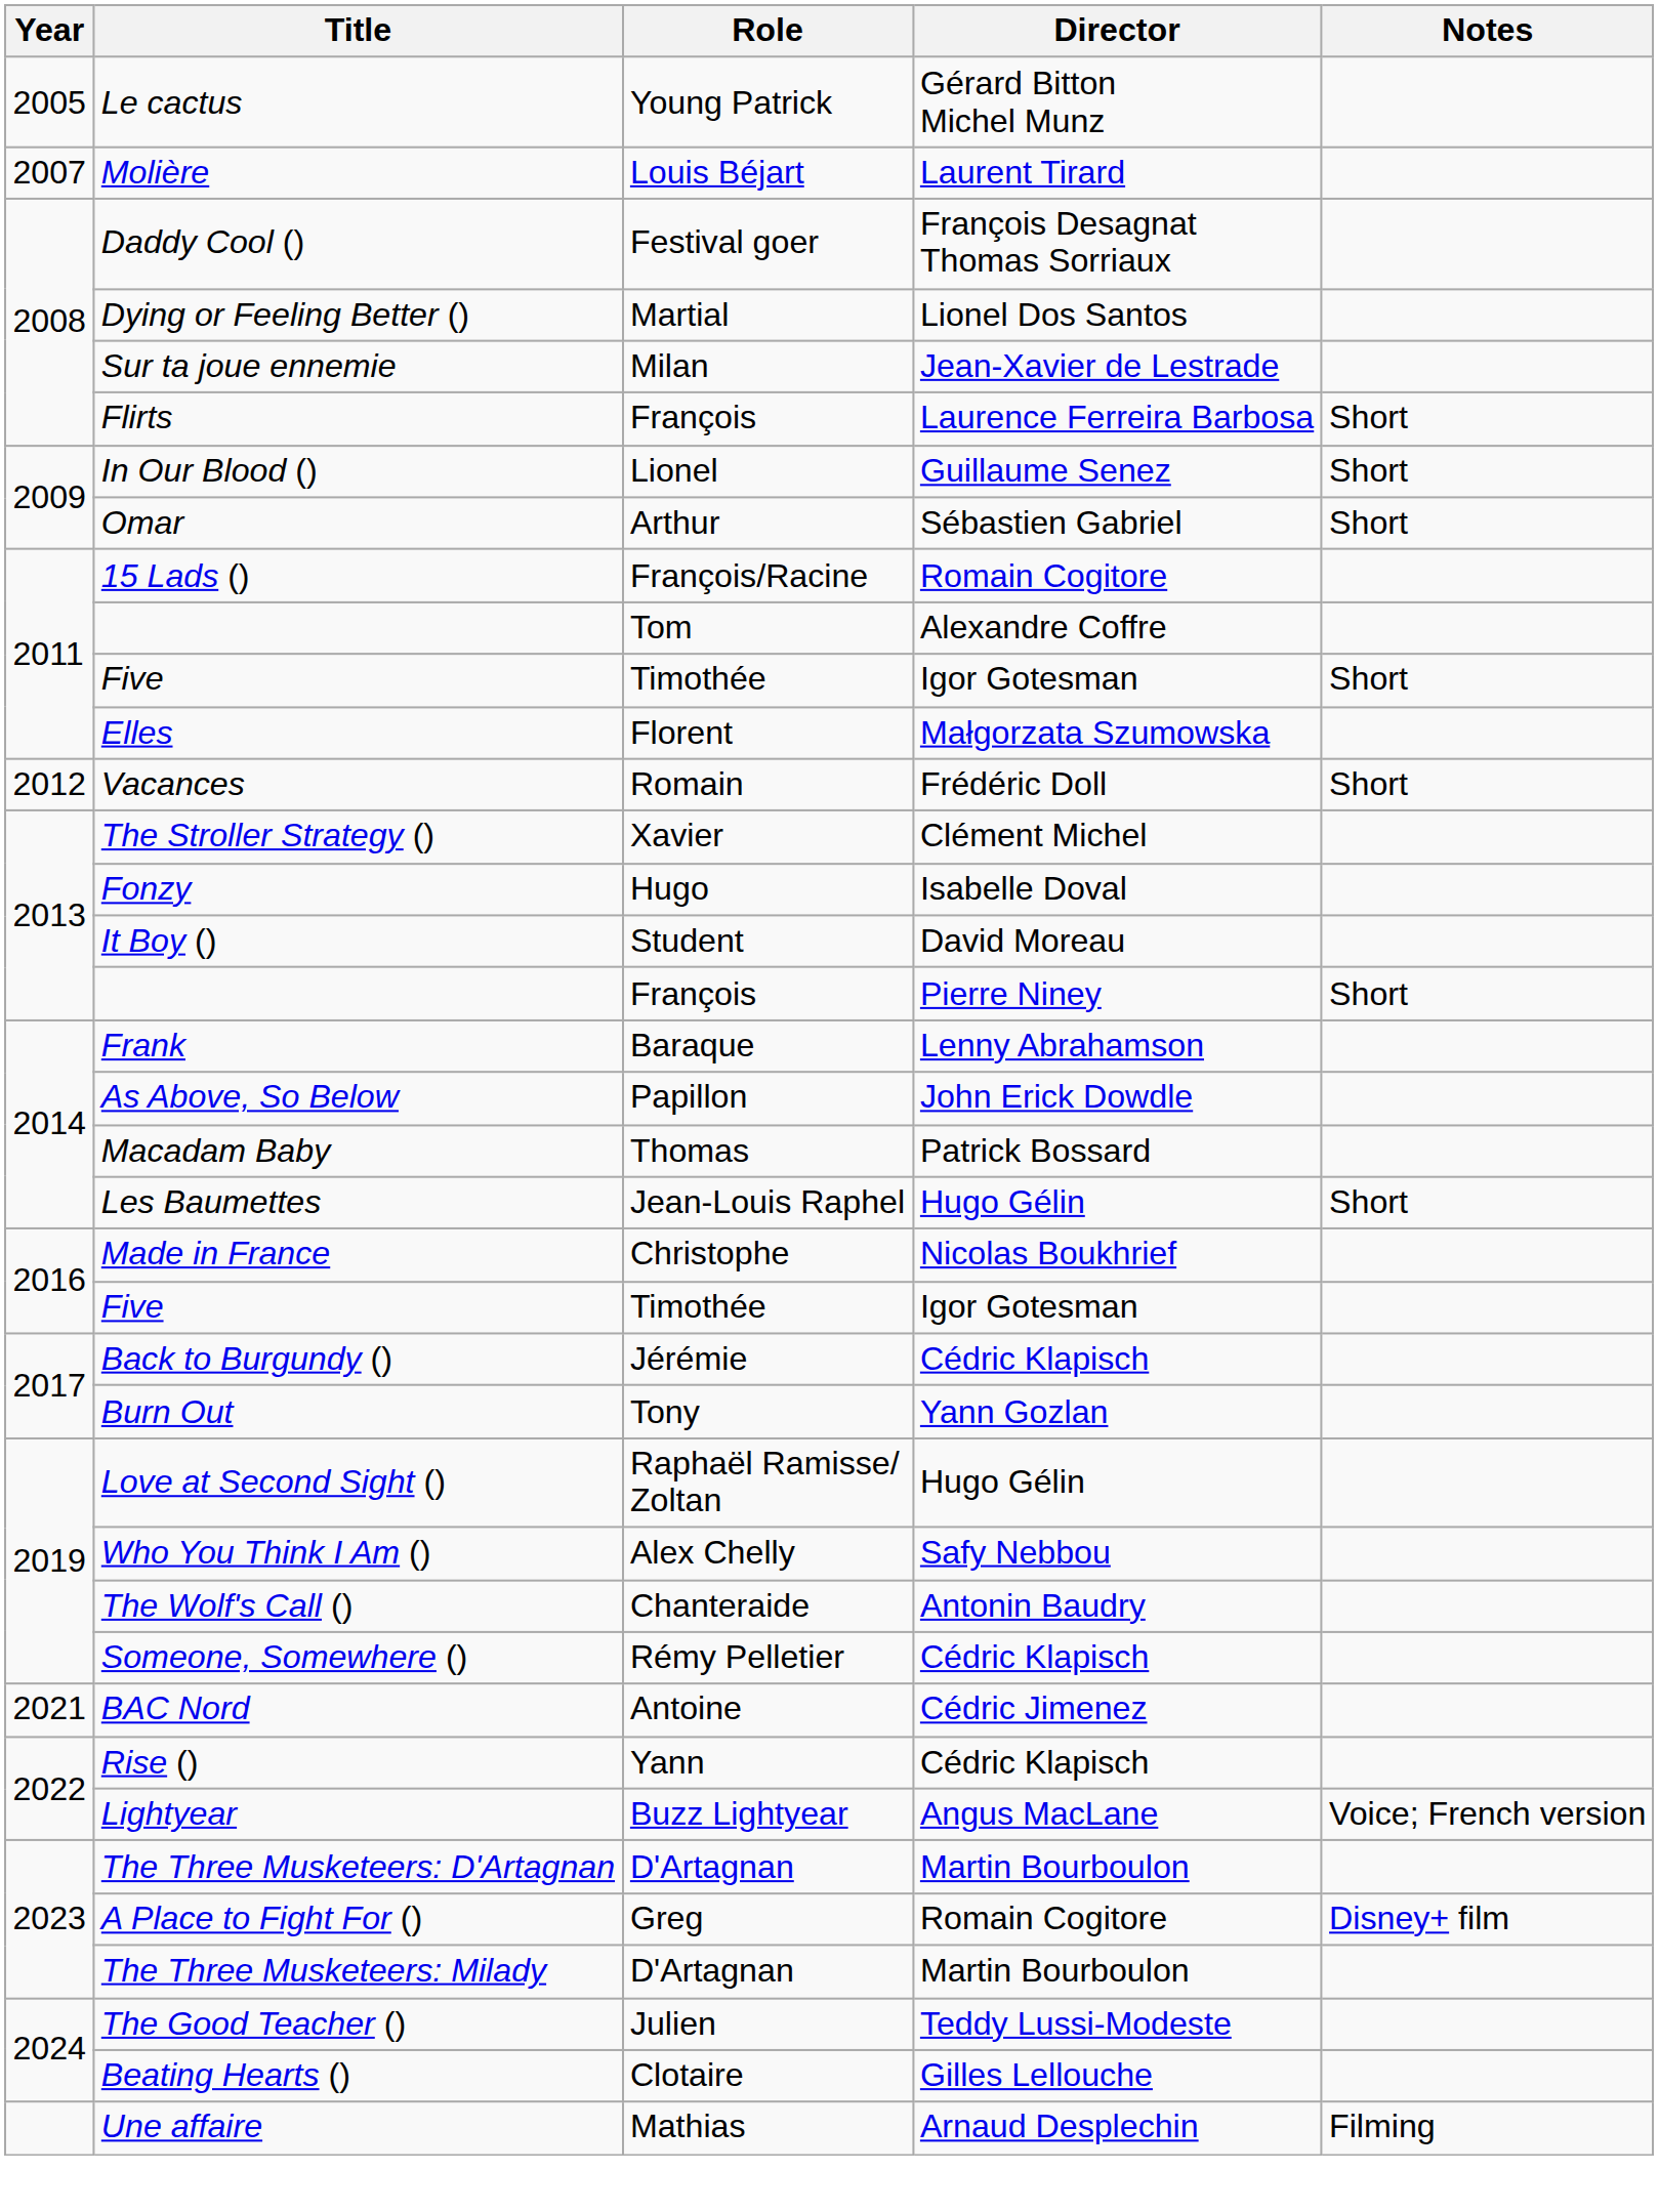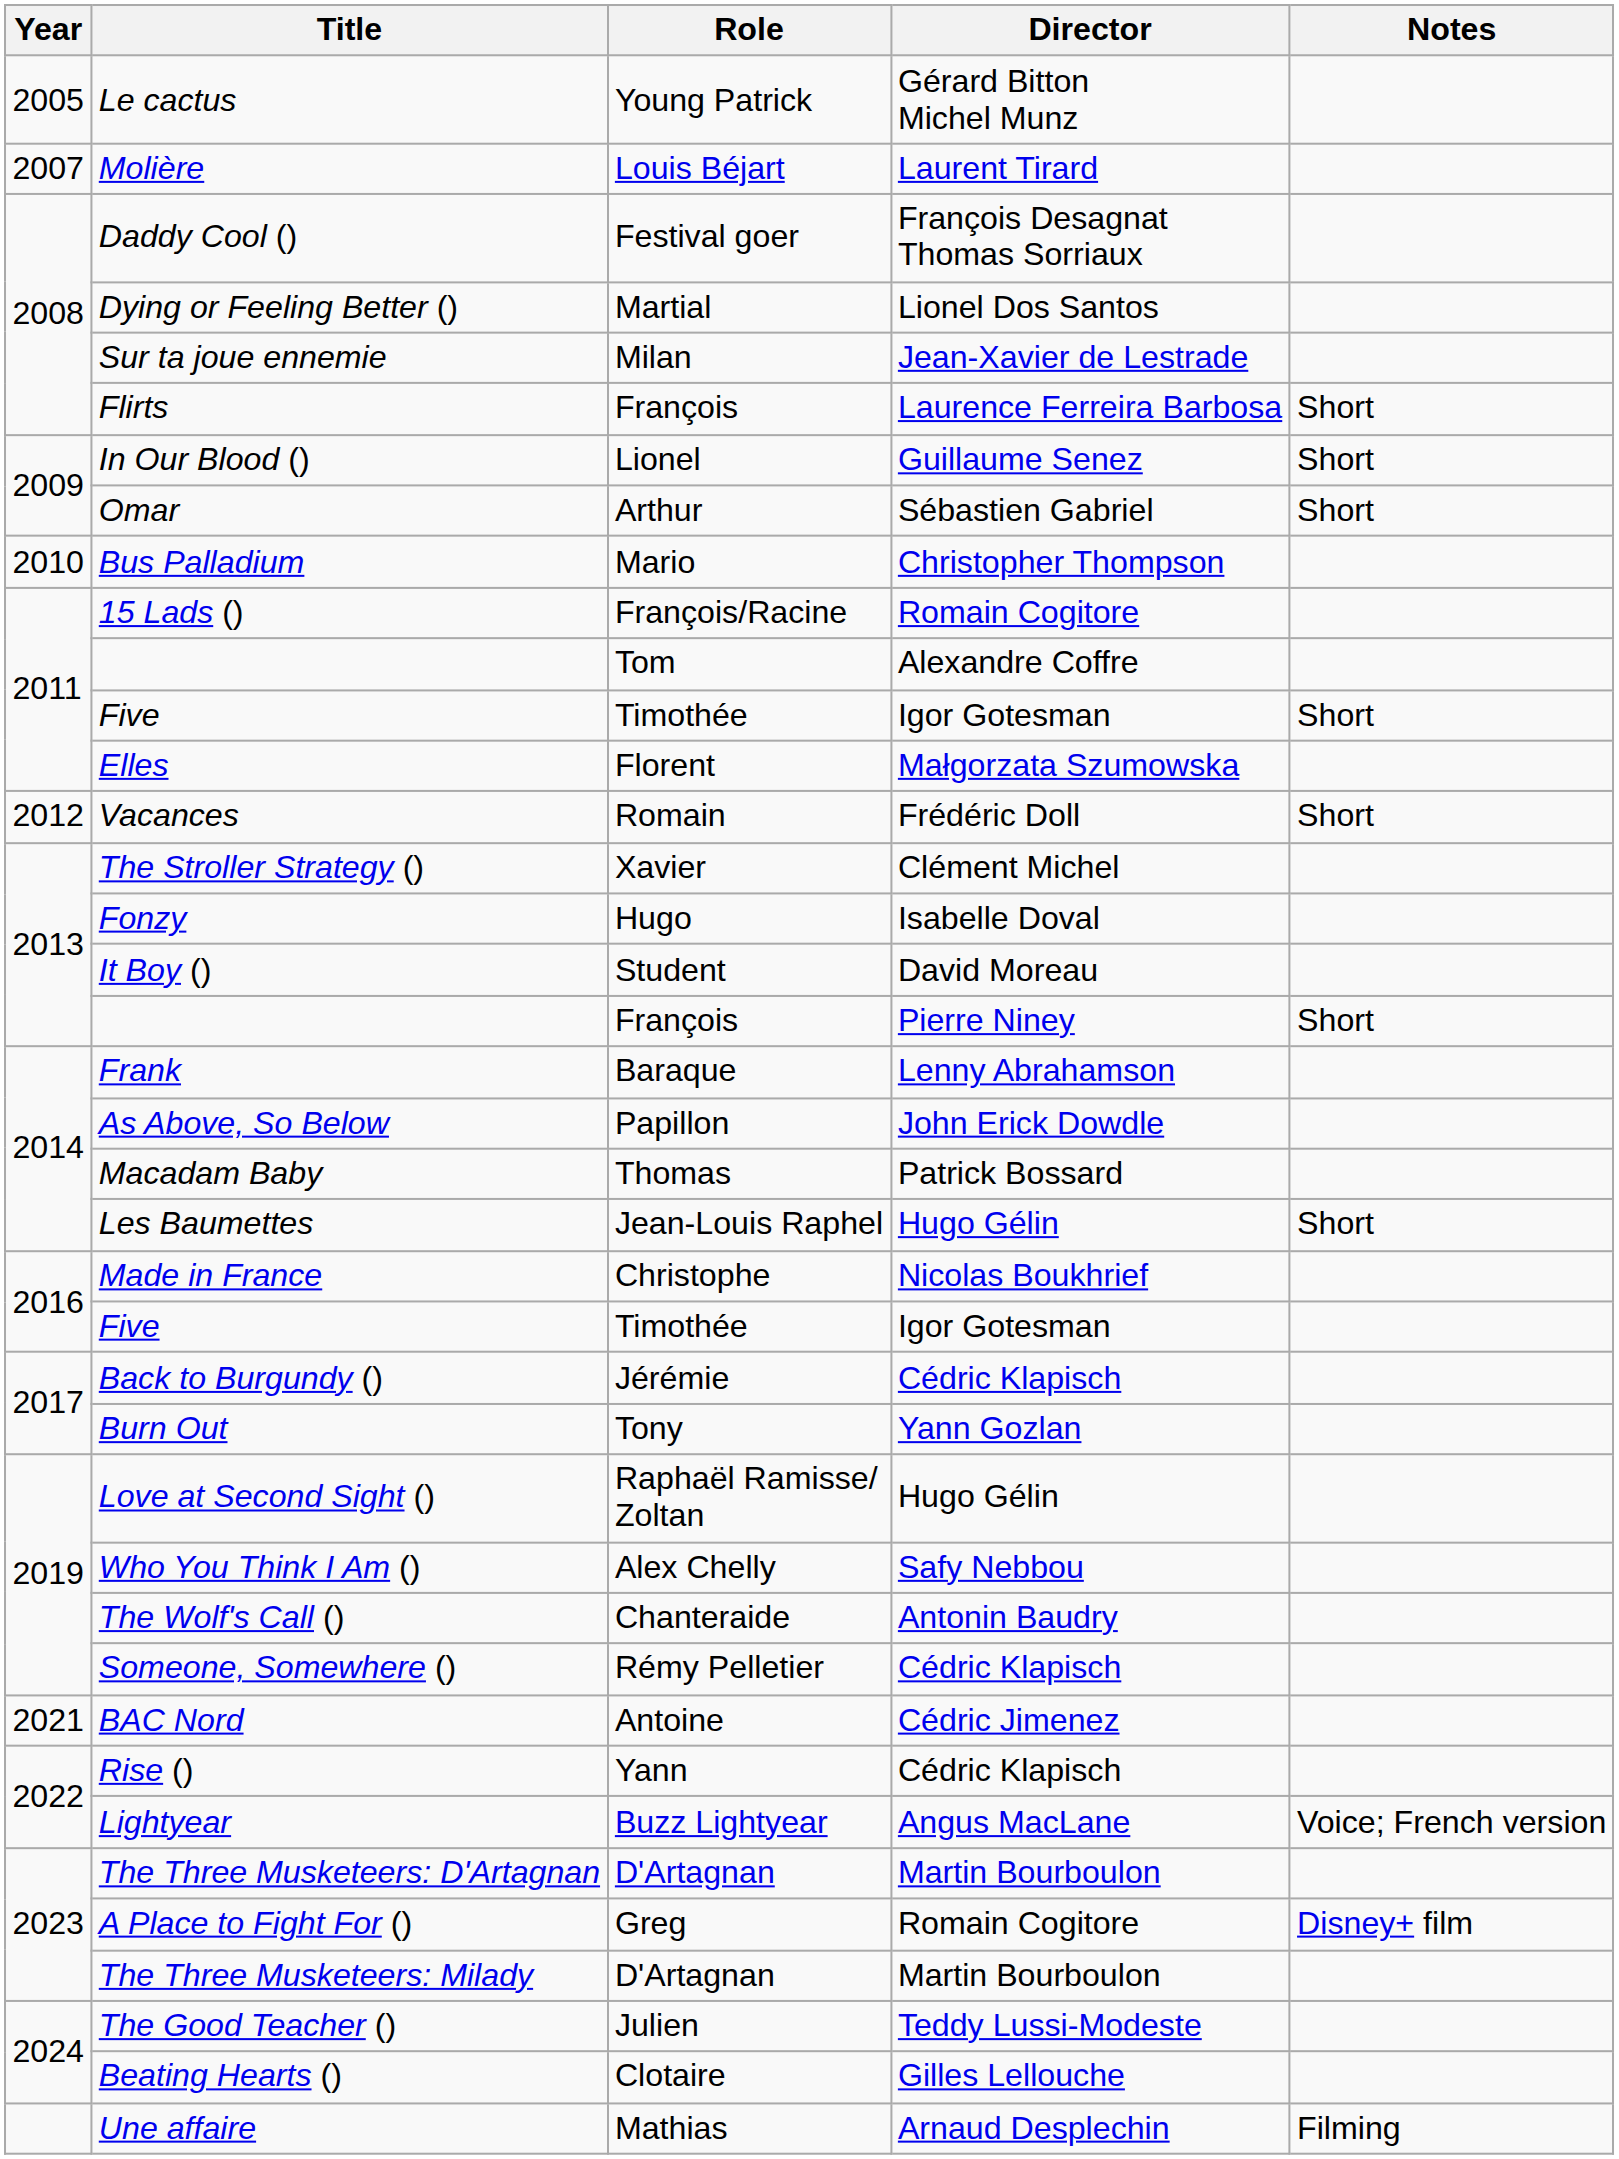+ row: 2010 | Bus Palladium | Mario | Christopher Thompson
